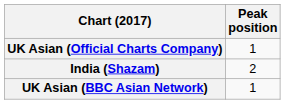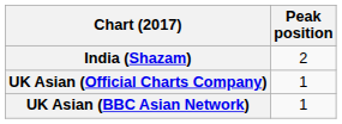rows swapped: India (Shazam) <-> UK Asian (Official Charts Company)
